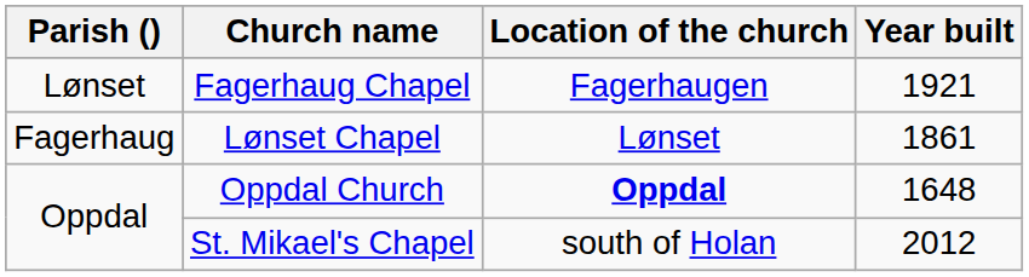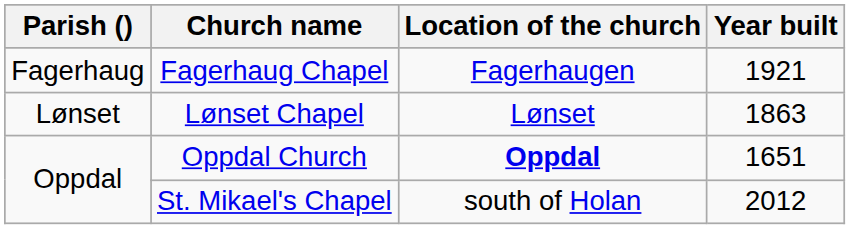Fagerhaug Chapel | Parish (): Lønset -> Fagerhaug
Lønset Chapel | Parish (): Fagerhaug -> Lønset
Lønset Chapel | Year built: 1861 -> 1863
Oppdal Church | Year built: 1648 -> 1651
